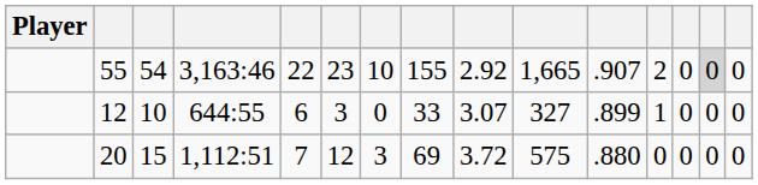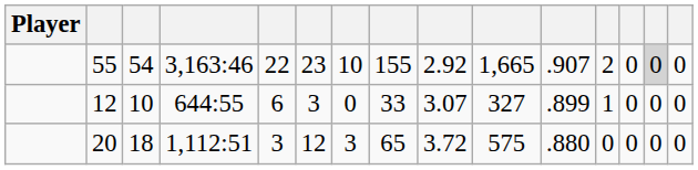20 | column 3: 15 -> 18
20 | column 5: 7 -> 3
20 | column 8: 69 -> 65
